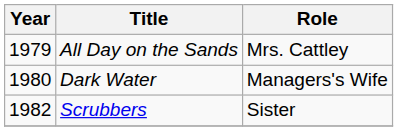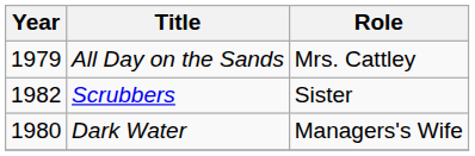rows swapped: Dark Water <-> Scrubbers
